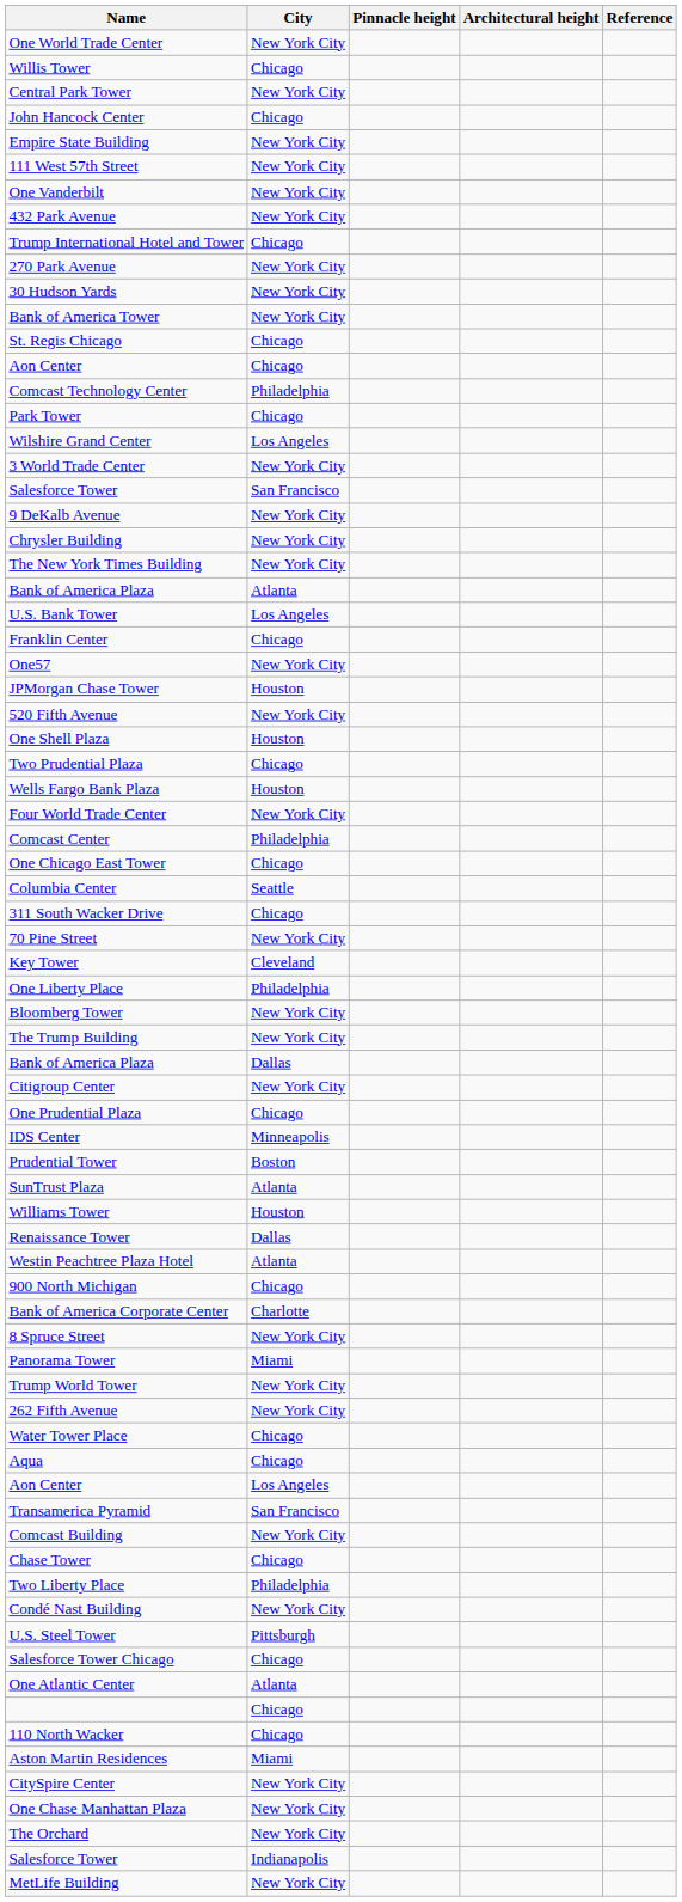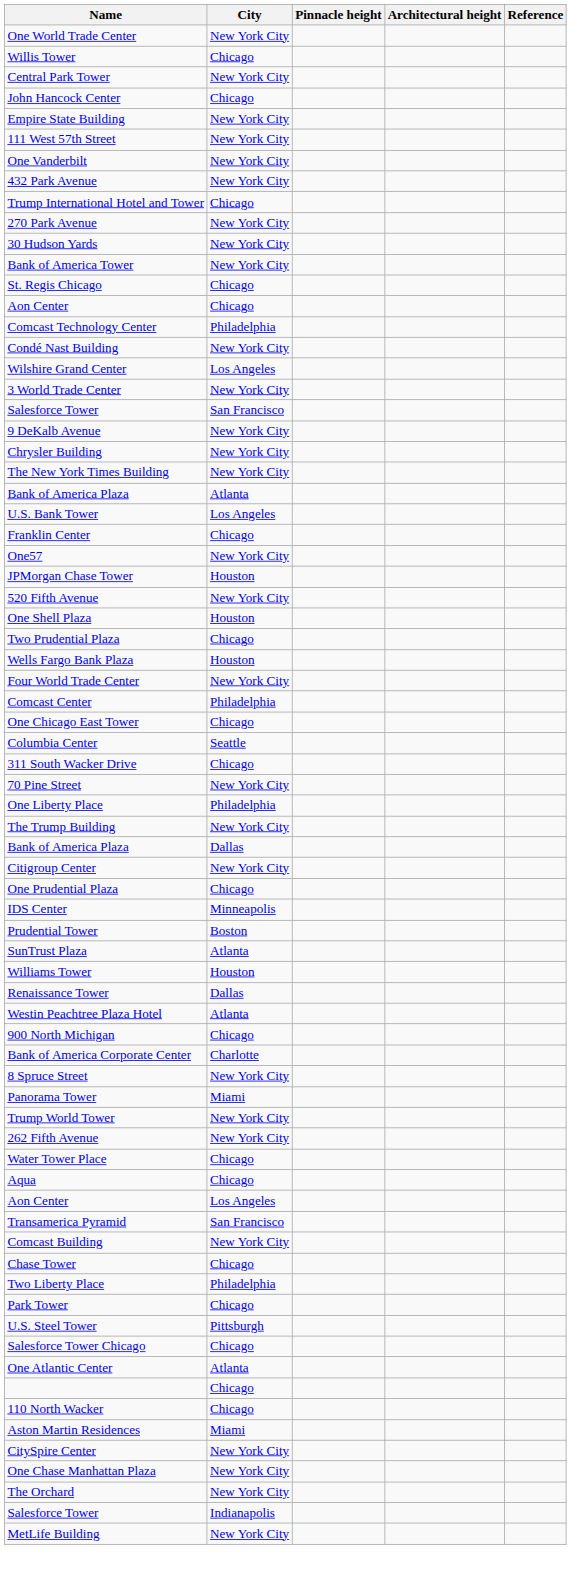rows swapped: Condé Nast Building <-> Park Tower
- row: Key Tower | Cleveland
- row: Bloomberg Tower | New York City
